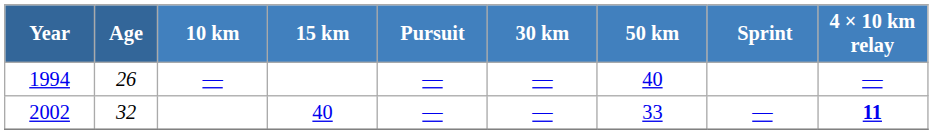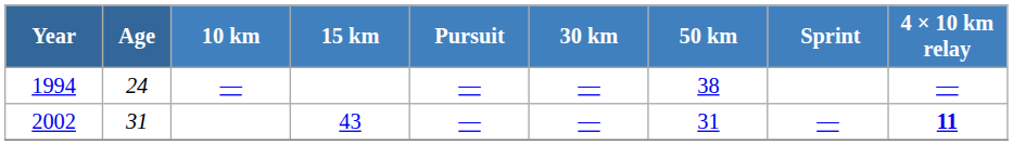1994 | Age: 26 -> 24
1994 | 50 km: 40 -> 38
2002 | Age: 32 -> 31
2002 | 15 km: 40 -> 43
2002 | 50 km: 33 -> 31
